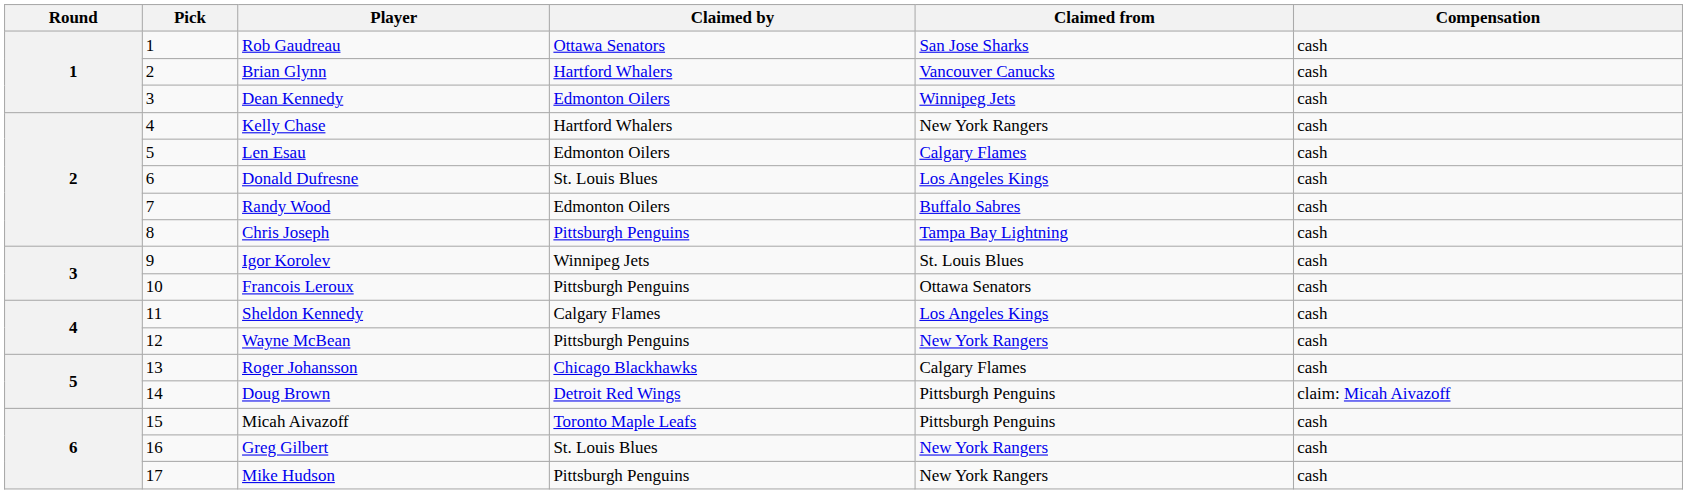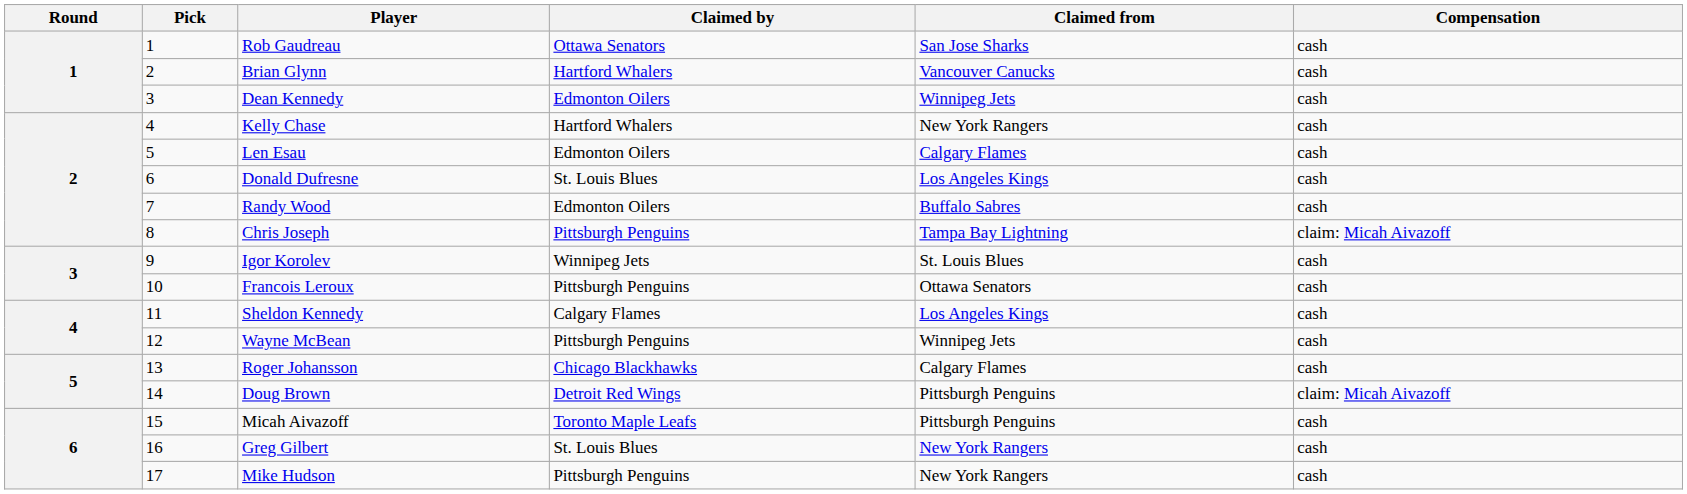Chris Joseph | Compensation: cash -> claim: Micah Aivazoff
Wayne McBean | Claimed from: New York Rangers -> Winnipeg Jets
